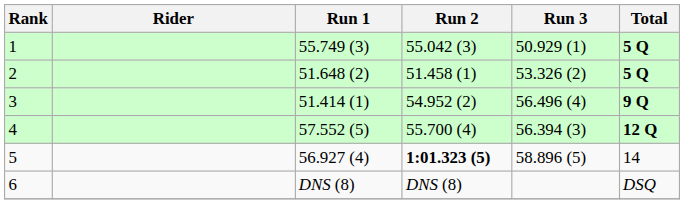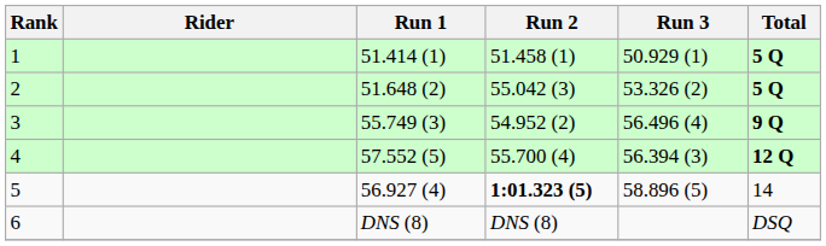1 | Run 1: 55.749 (3) -> 51.414 (1)
1 | Run 2: 55.042 (3) -> 51.458 (1)
2 | Run 2: 51.458 (1) -> 55.042 (3)
3 | Run 1: 51.414 (1) -> 55.749 (3)
